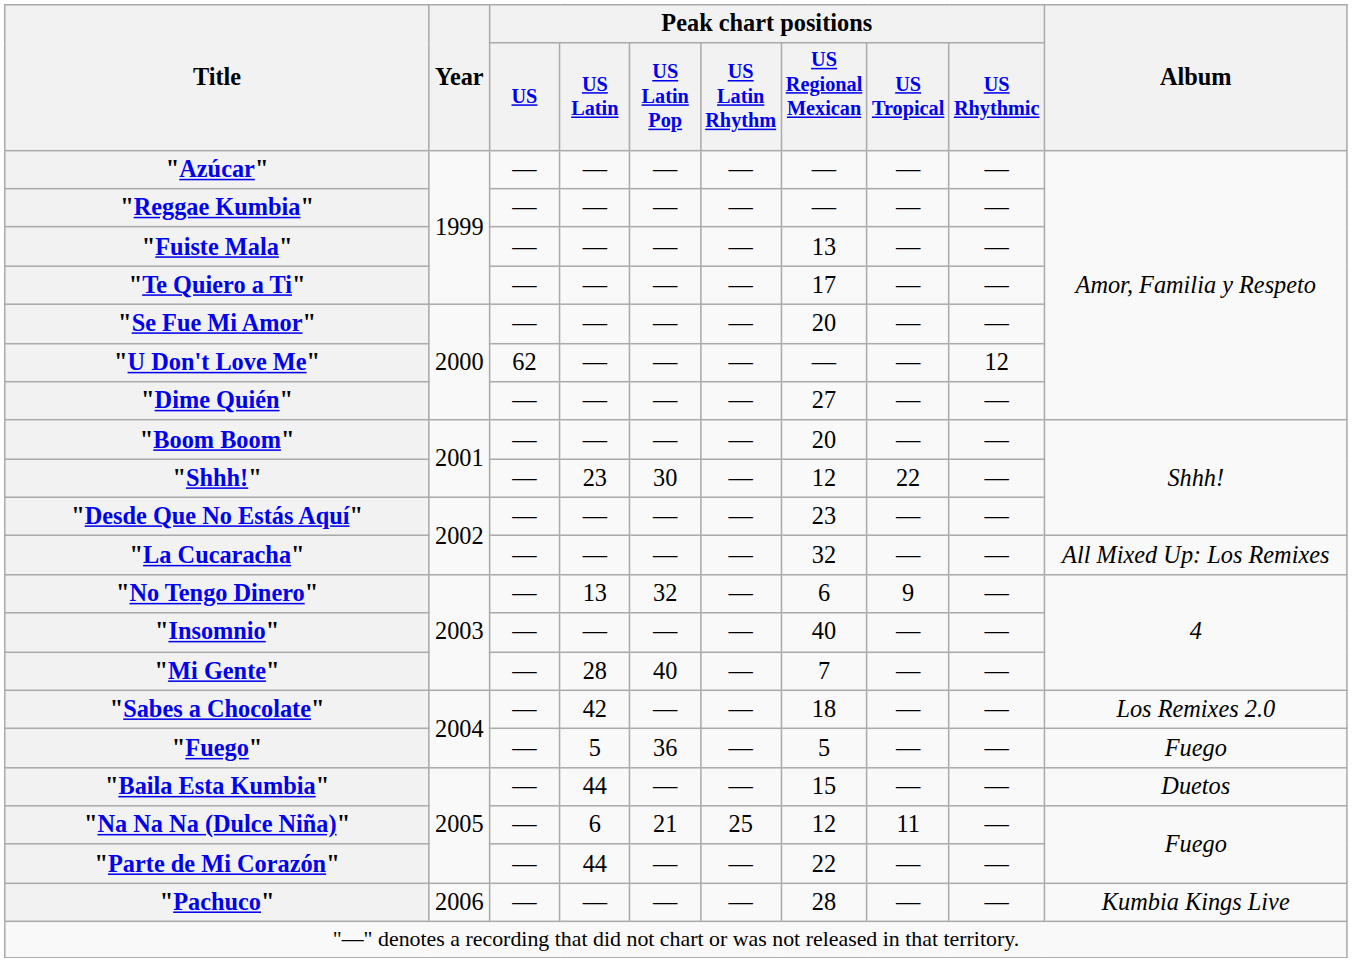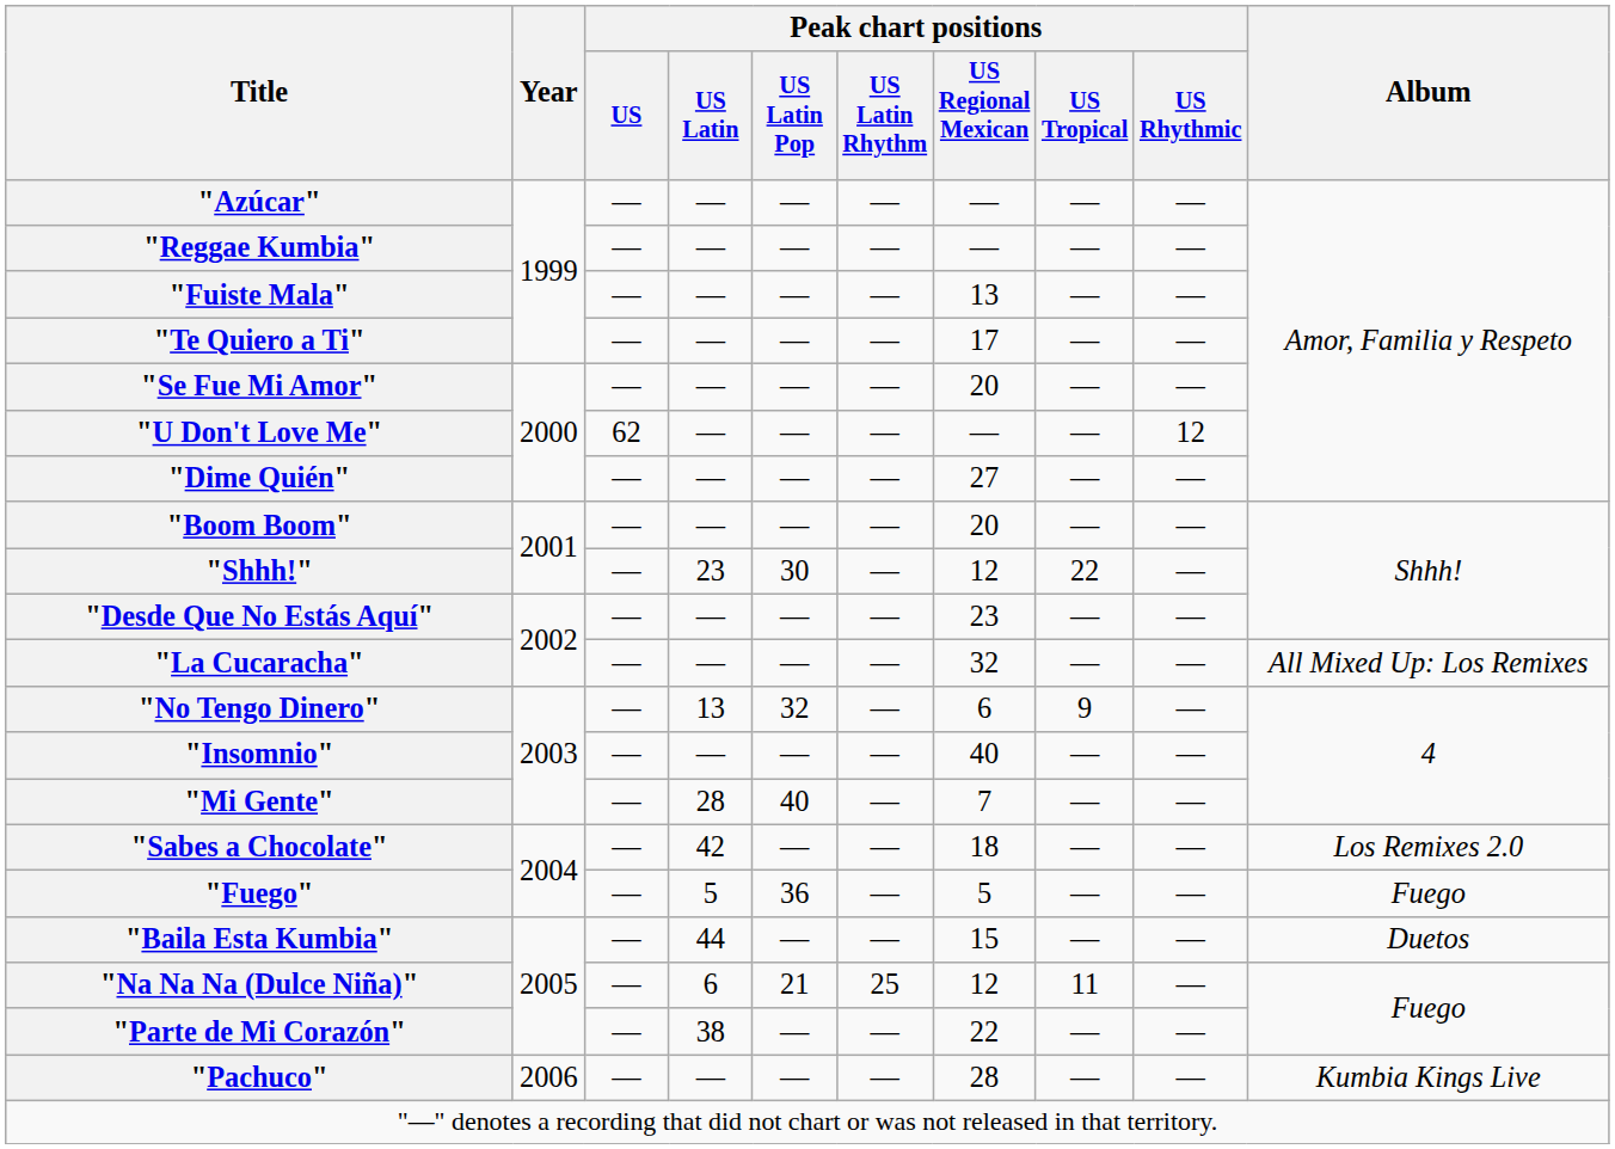"Parte de Mi Corazón" | Peak chart positions / US Latin: 44 -> 38
